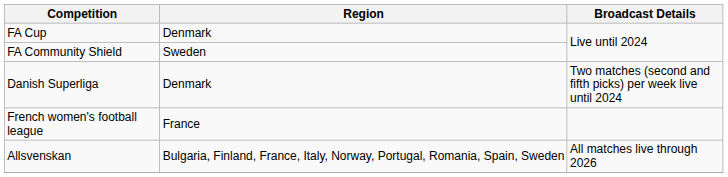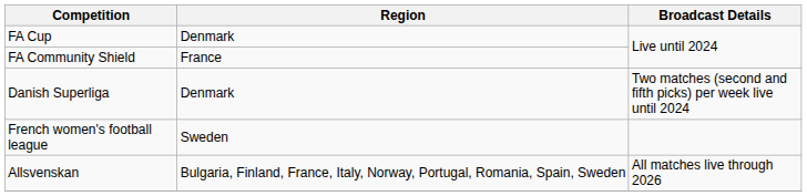FA Community Shield | Region: Sweden -> France
French women's football league | Region: France -> Sweden
